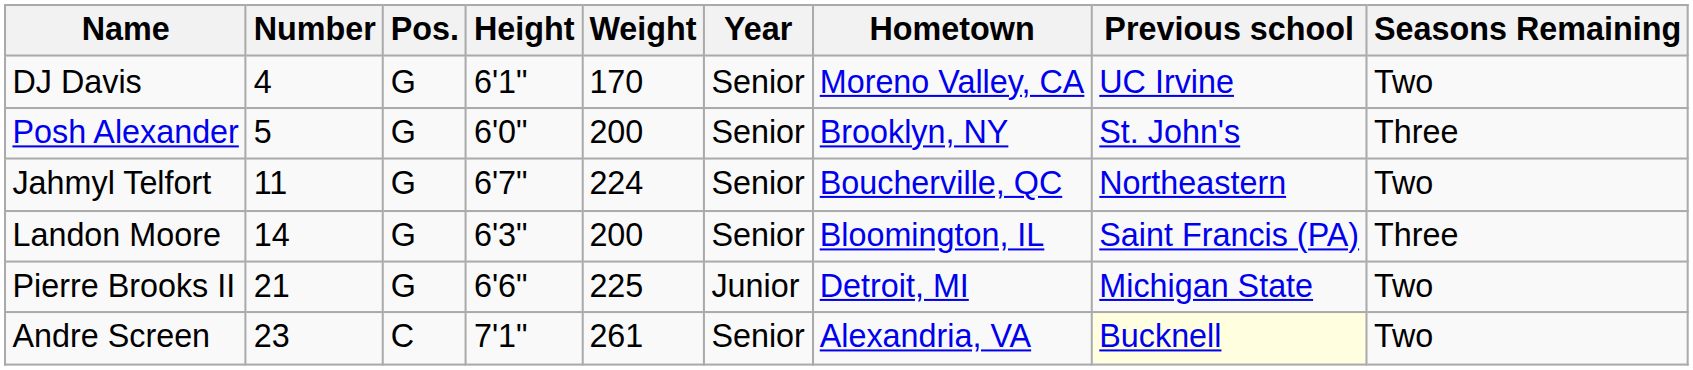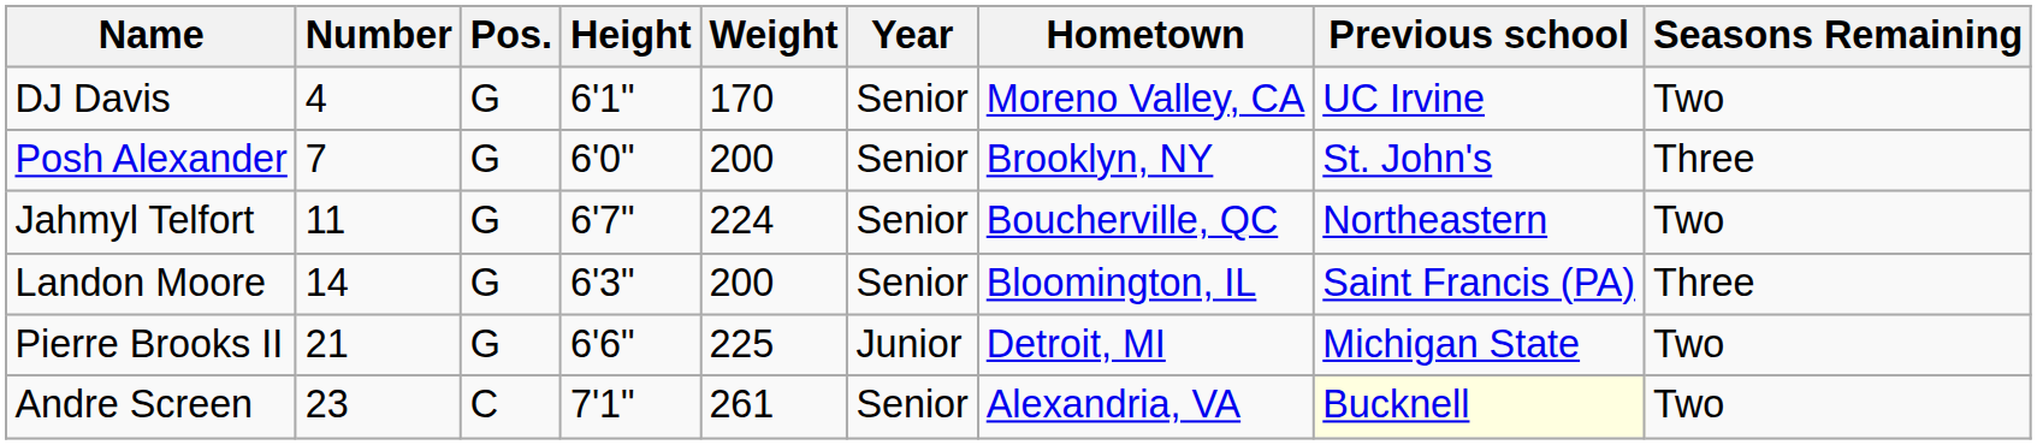Posh Alexander | Number: 5 -> 7
